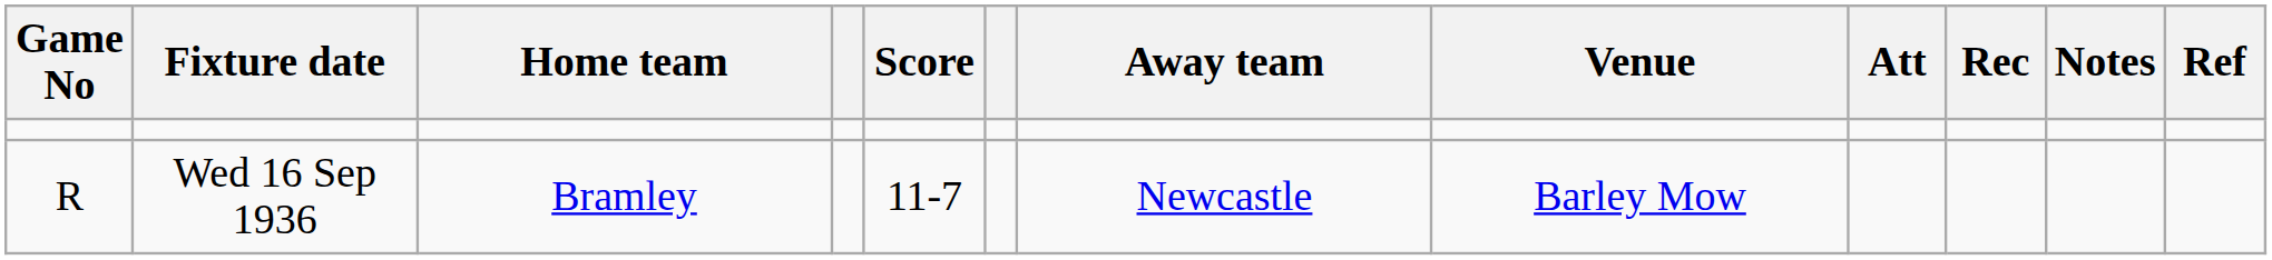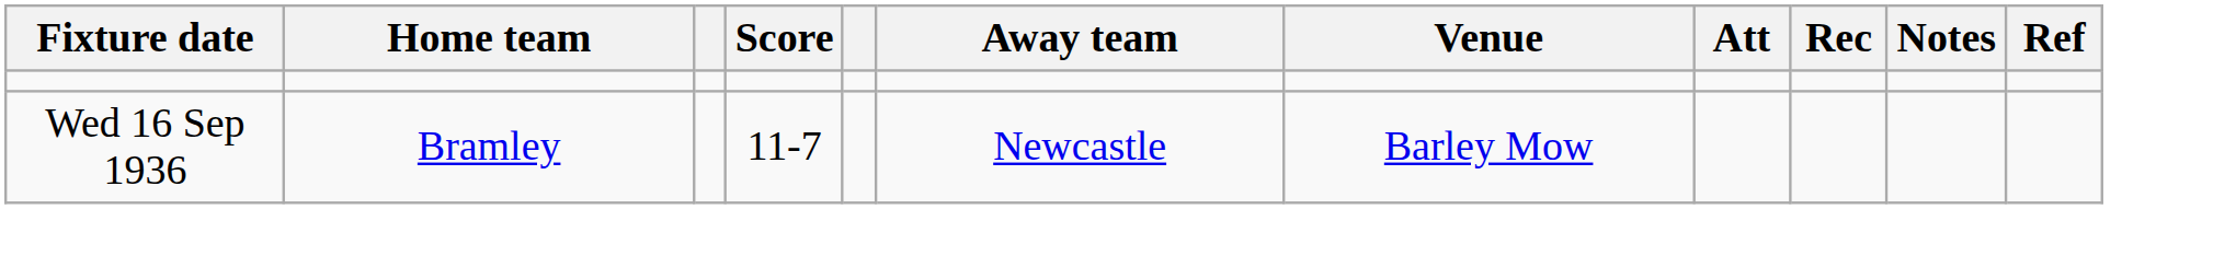- column: Game No | R
